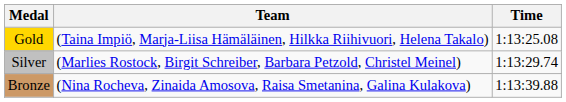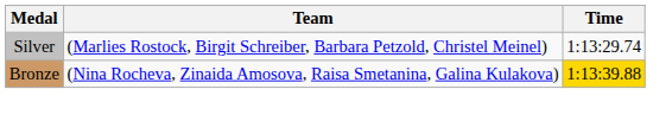- row: Gold | (Taina Impiö, Marja-Liisa Hämäläinen, Hilkka Riihivuori, Helena Takalo) | 1:13:25.08
Bronze | Time: no background -> gold background
